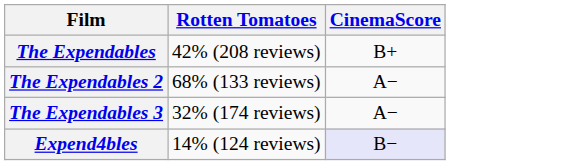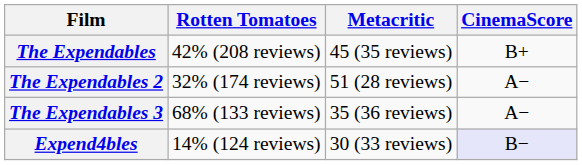+ column: Metacritic | 45 (35 reviews) | 51 (28 reviews) | 35 (36 reviews) | 30 (33 reviews)
The Expendables 2 | Rotten Tomatoes: 68% (133 reviews) -> 32% (174 reviews)
The Expendables 3 | Rotten Tomatoes: 32% (174 reviews) -> 68% (133 reviews)
